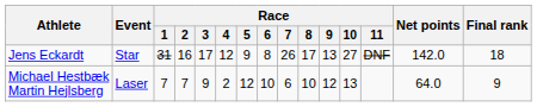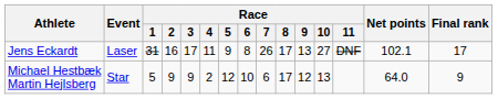Jens Eckardt | Event: Star -> Laser
Jens Eckardt | Race / 4: 12 -> 11
Jens Eckardt | Net points: 142.0 -> 102.1
Jens Eckardt | Final rank: 18 -> 17
Michael Hestbæk Martin Hejlsberg | Event: Laser -> Star
Michael Hestbæk Martin Hejlsberg | Race / 1: 7 -> 5
Michael Hestbæk Martin Hejlsberg | Race / 2: 7 -> 9
Michael Hestbæk Martin Hejlsberg | Race / 8: 10 -> 17
